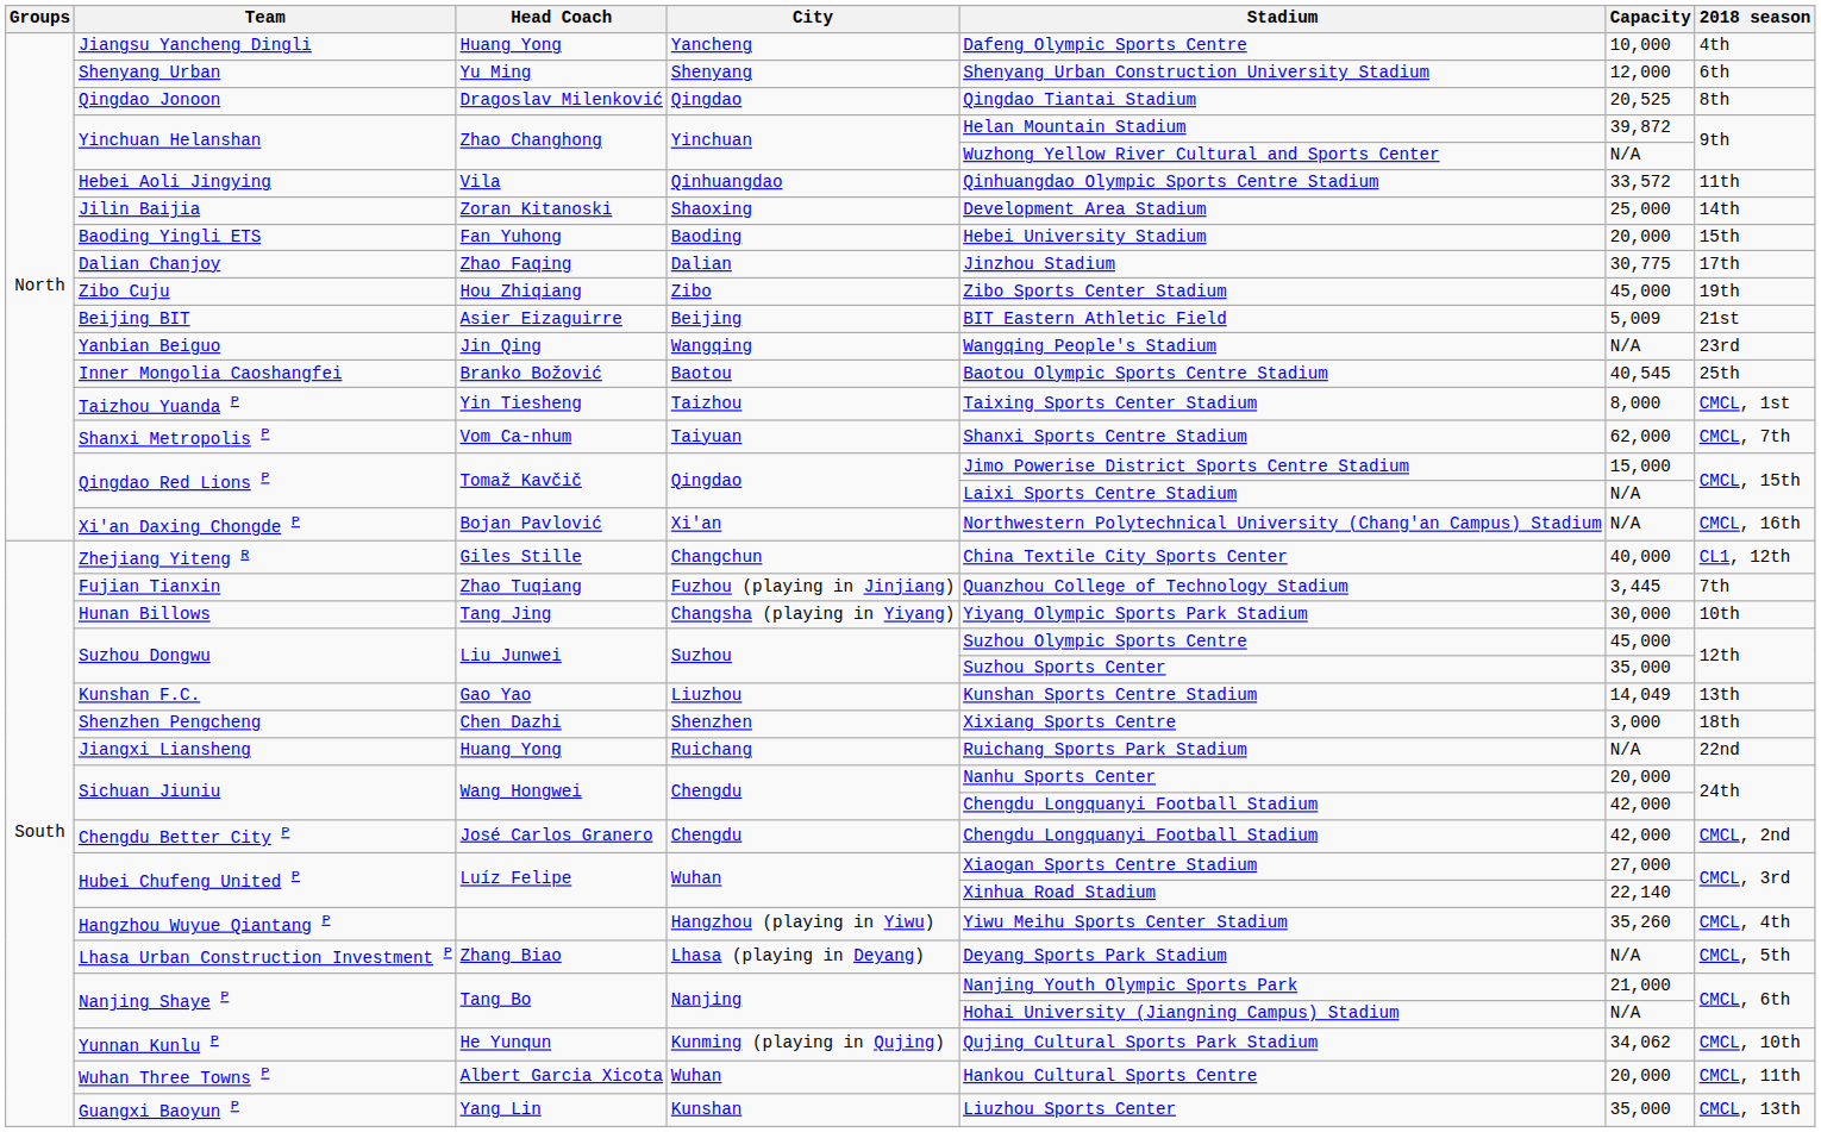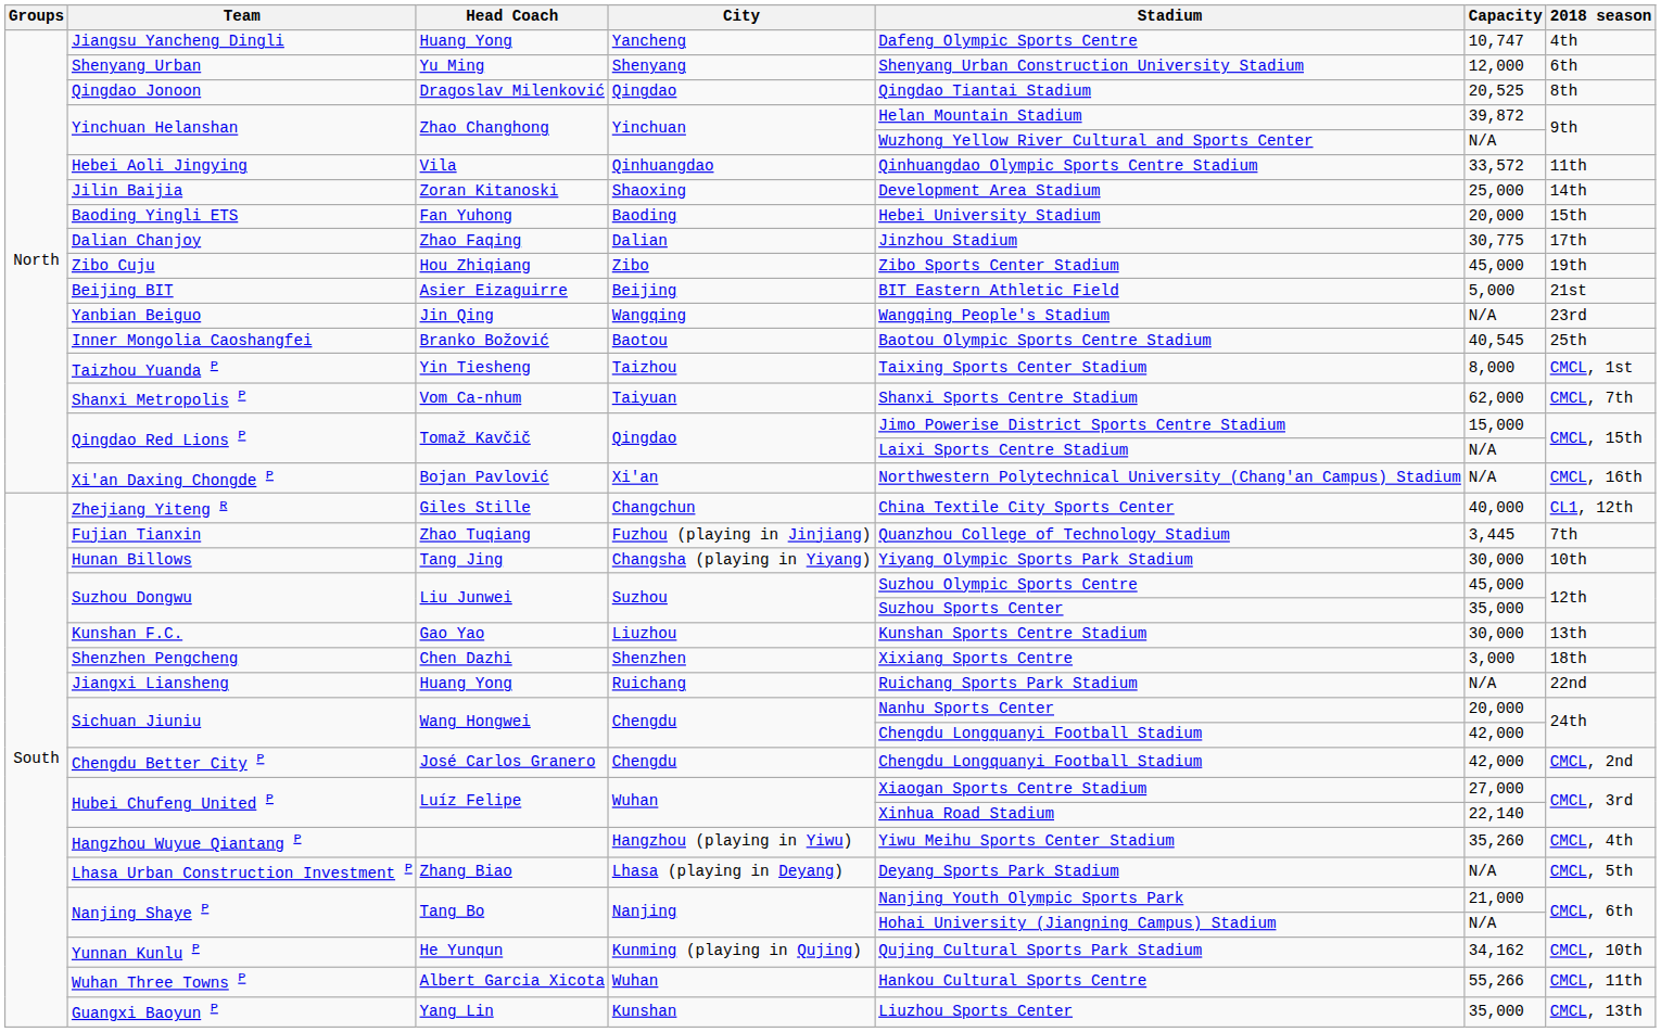Jiangsu Yancheng Dingli | Capacity: 10,000 -> 10,747
Beijing BIT | Capacity: 5,009 -> 5,000
Kunshan F.C. | Capacity: 14,049 -> 30,000
Yunnan Kunlu P | Capacity: 34,062 -> 34,162
Wuhan Three Towns P | Capacity: 20,000 -> 55,266
